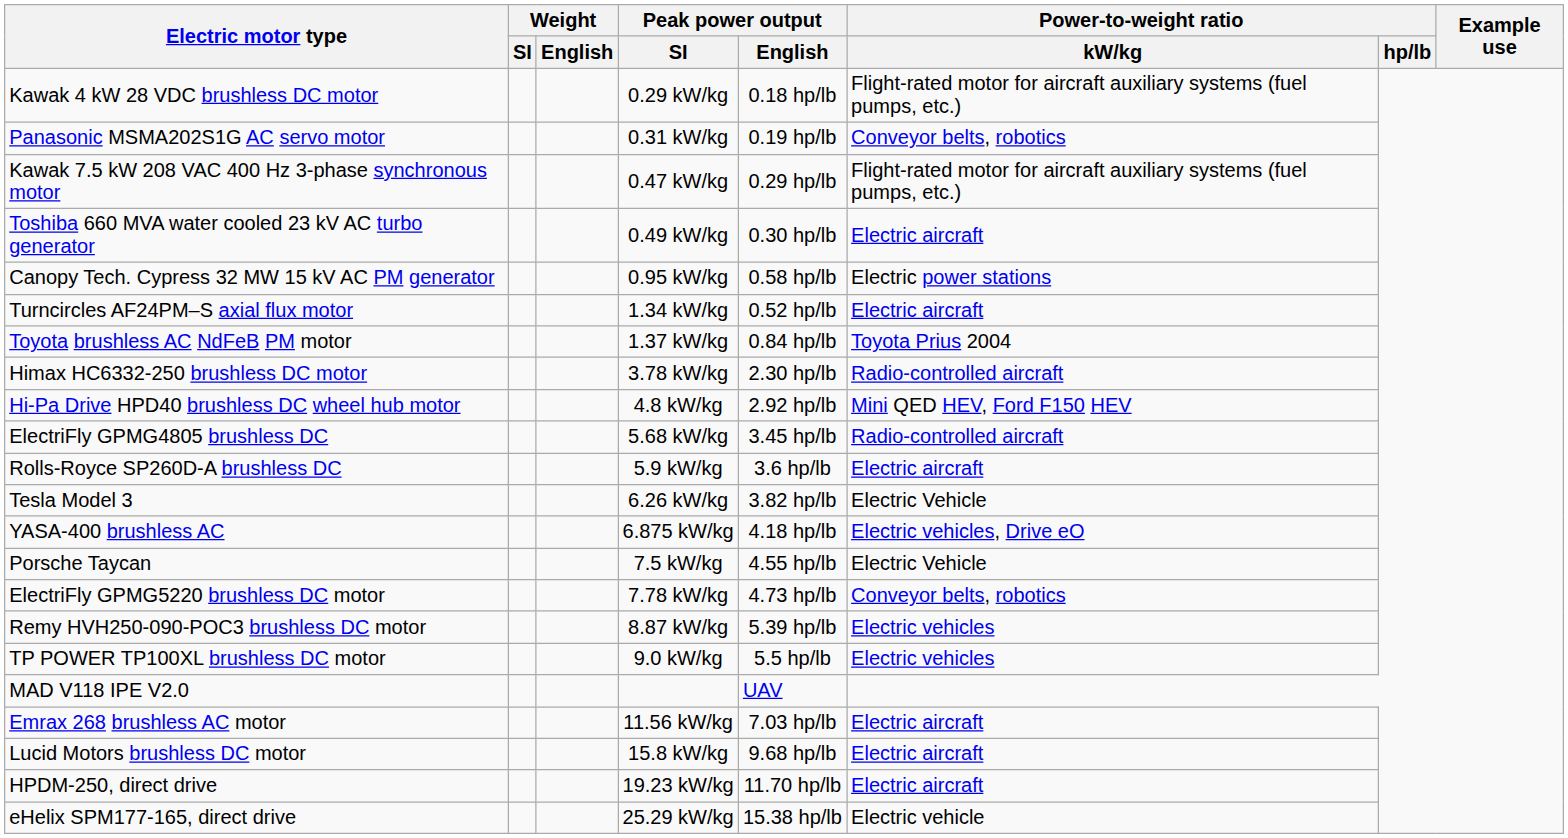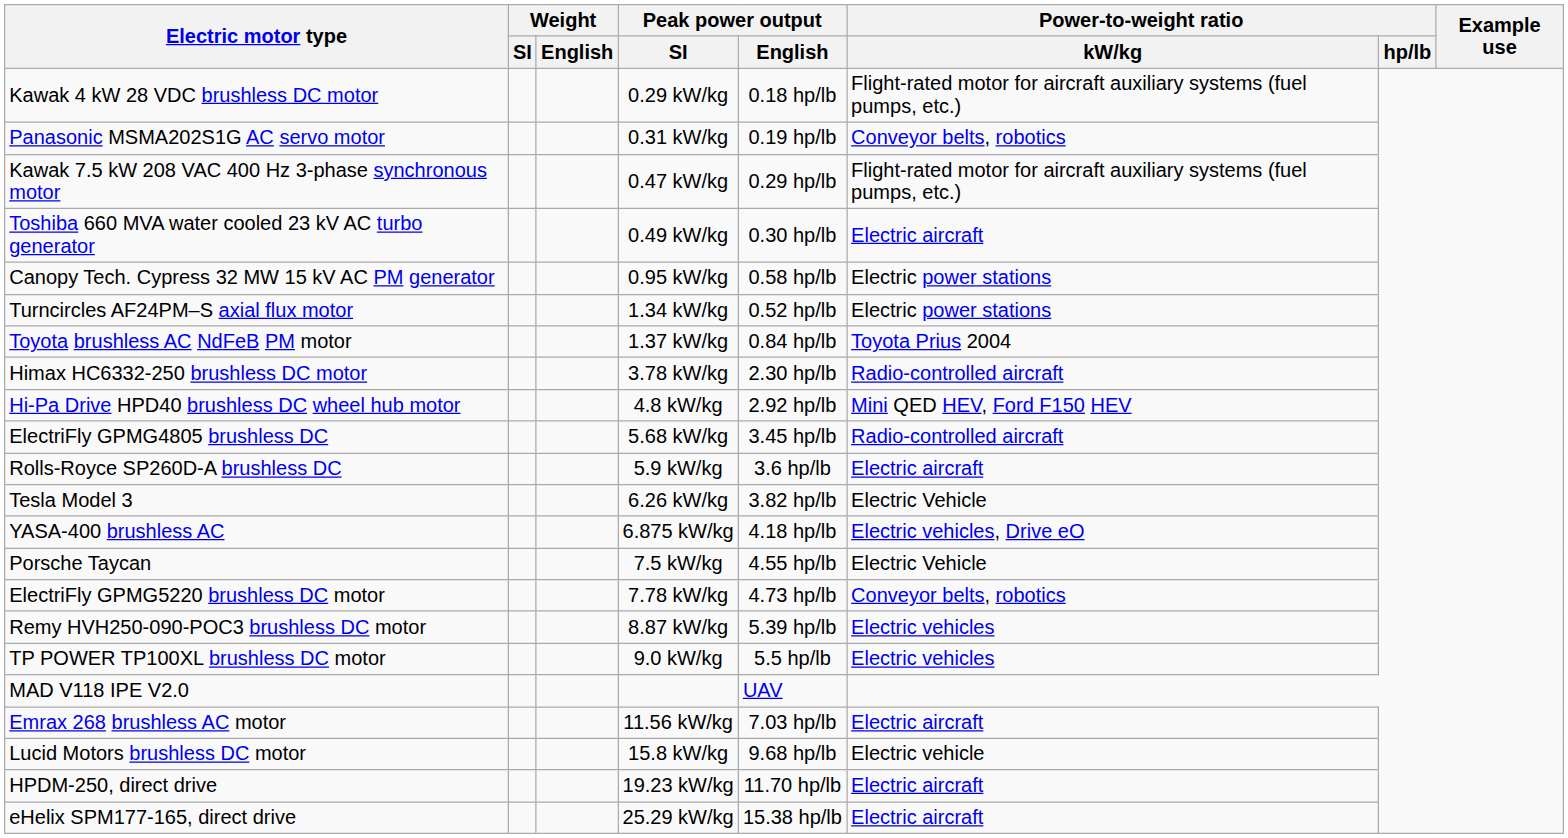Turncircles AF24PM–S axial flux motor | Power-to-weight ratio / kW/kg: Electric aircraft -> Electric power stations
Lucid Motors brushless DC motor | Power-to-weight ratio / kW/kg: Electric aircraft -> Electric vehicle
eHelix SPM177-165, direct drive | Power-to-weight ratio / kW/kg: Electric vehicle -> Electric aircraft
